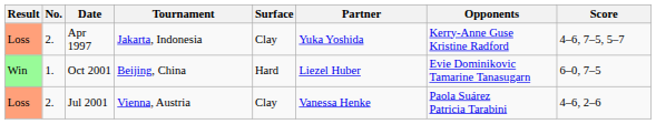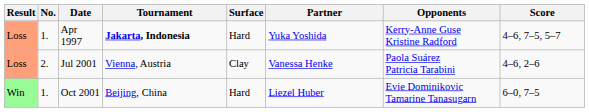Apr 1997 | No.: 2. -> 1.
Apr 1997 | Tournament: normal -> bold
Apr 1997 | Surface: Clay -> Hard
rows swapped: Jul 2001 <-> Oct 2001
